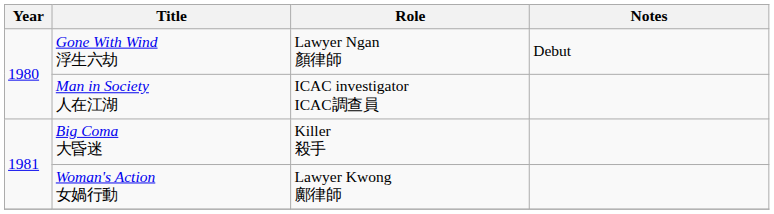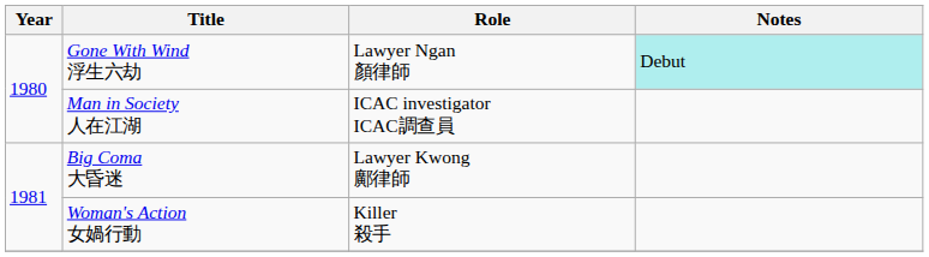Gone With Wind 浮生六劫 | Notes: no background -> paleturquoise background
Big Coma 大昏迷 | Role: Killer 殺手 -> Lawyer Kwong 鄺律師
Woman's Action 女媧行動 | Role: Lawyer Kwong 鄺律師 -> Killer 殺手
